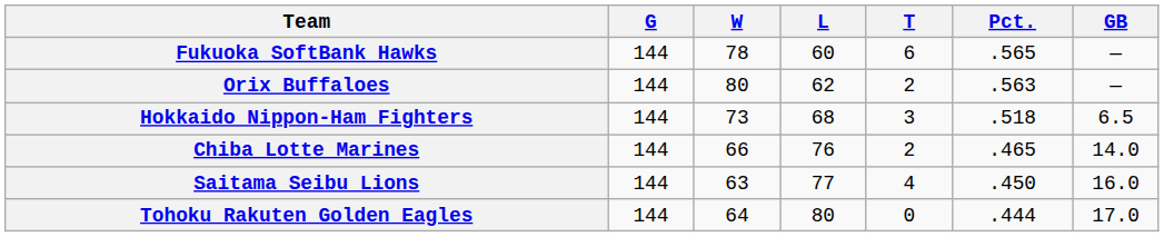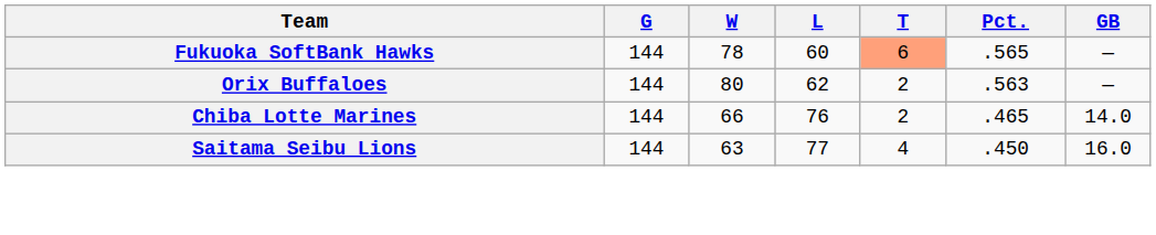Fukuoka SoftBank Hawks | T: no background -> lightsalmon background
- row: Hokkaido Nippon-Ham Fighters | 144 | 73 | 68 | 3 | .518 | 6.5
- row: Tohoku Rakuten Golden Eagles | 144 | 64 | 80 | 0 | .444 | 17.0
